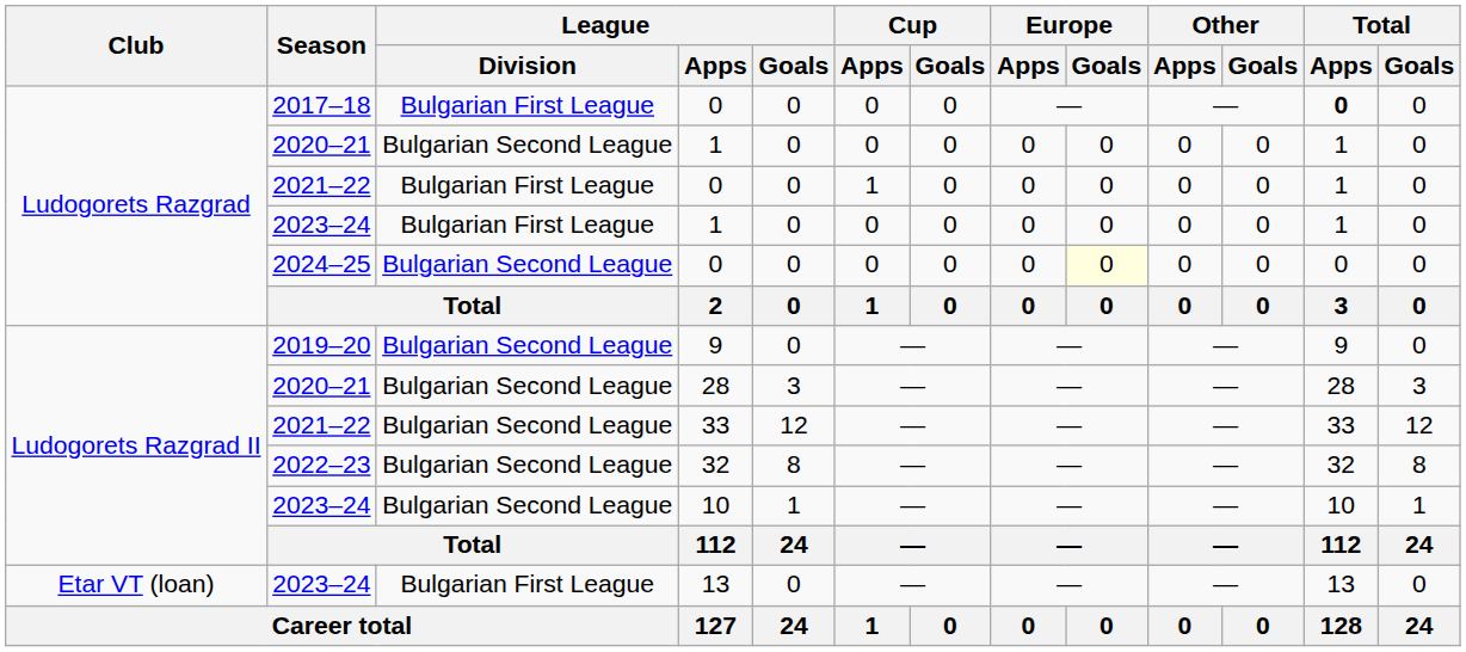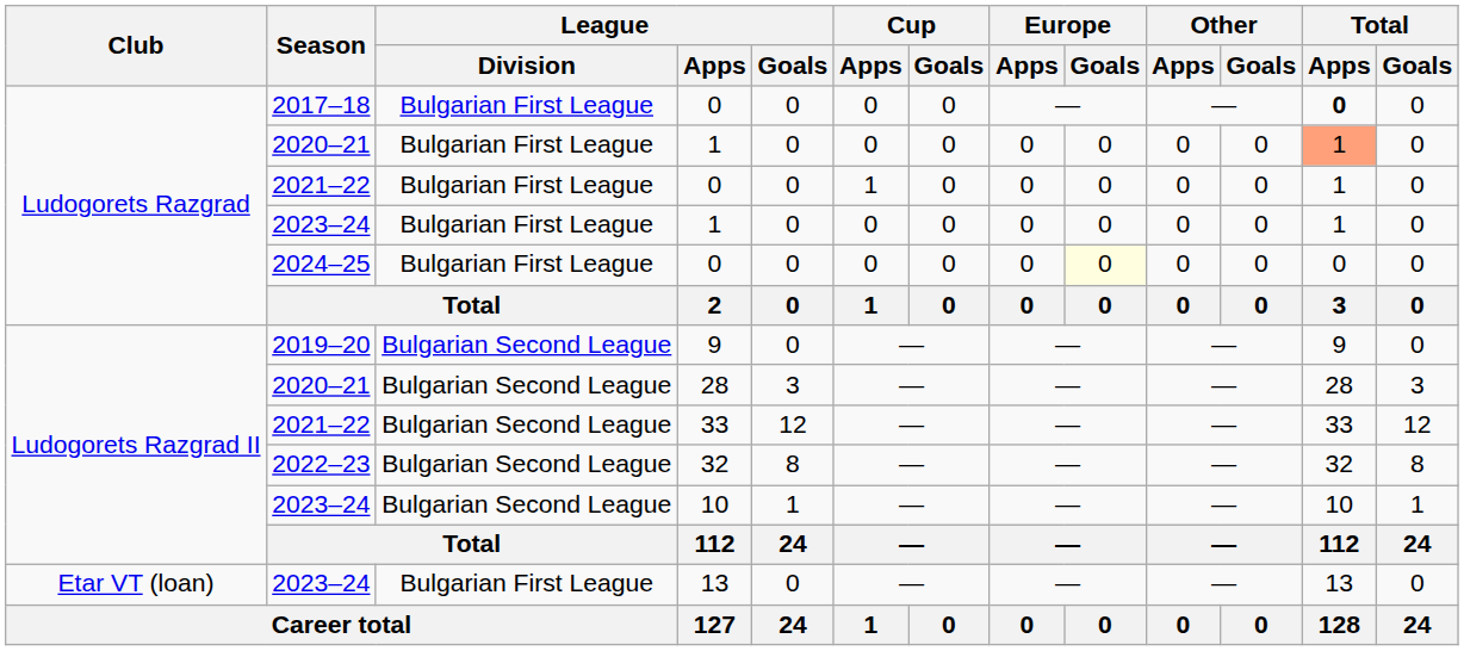2020–21 / 1 | League / Division: Bulgarian Second League -> Bulgarian First League
2020–21 / 1 | Total / Apps: no background -> lightsalmon background
2024–25 / 0 | League / Division: Bulgarian Second League -> Bulgarian First League
